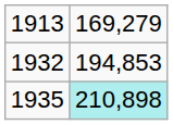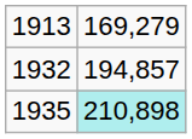1932 | column 2: 194,853 -> 194,857
